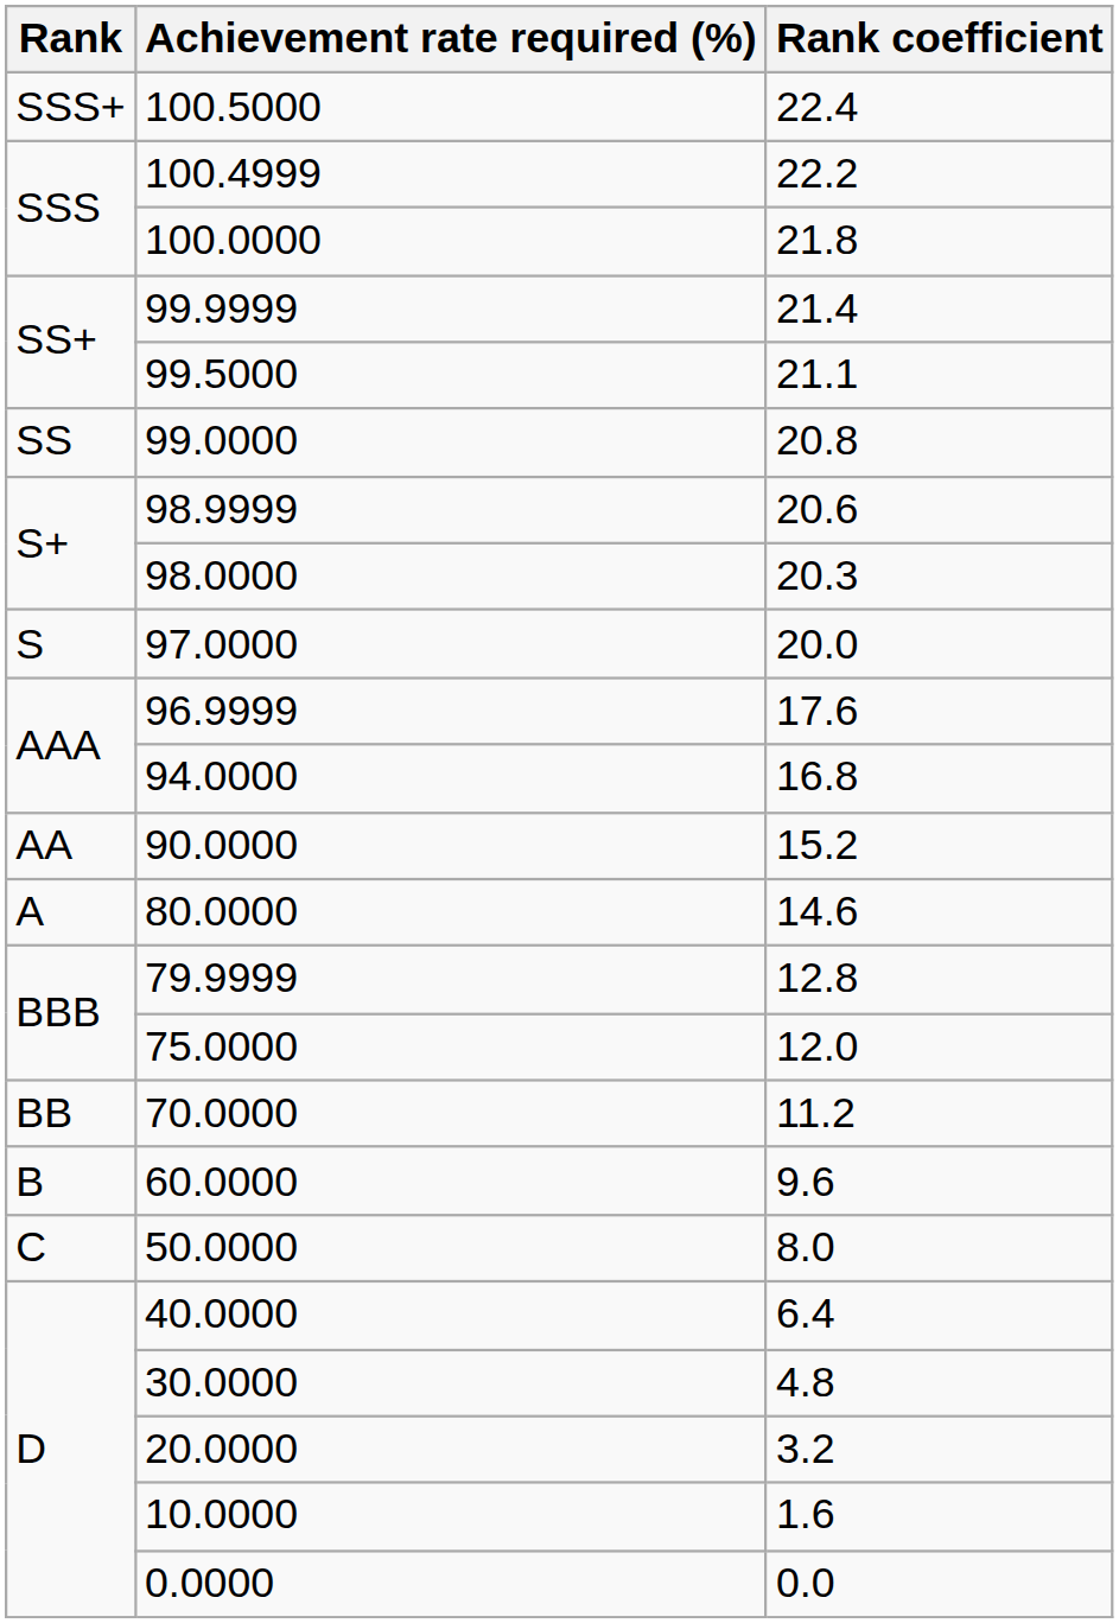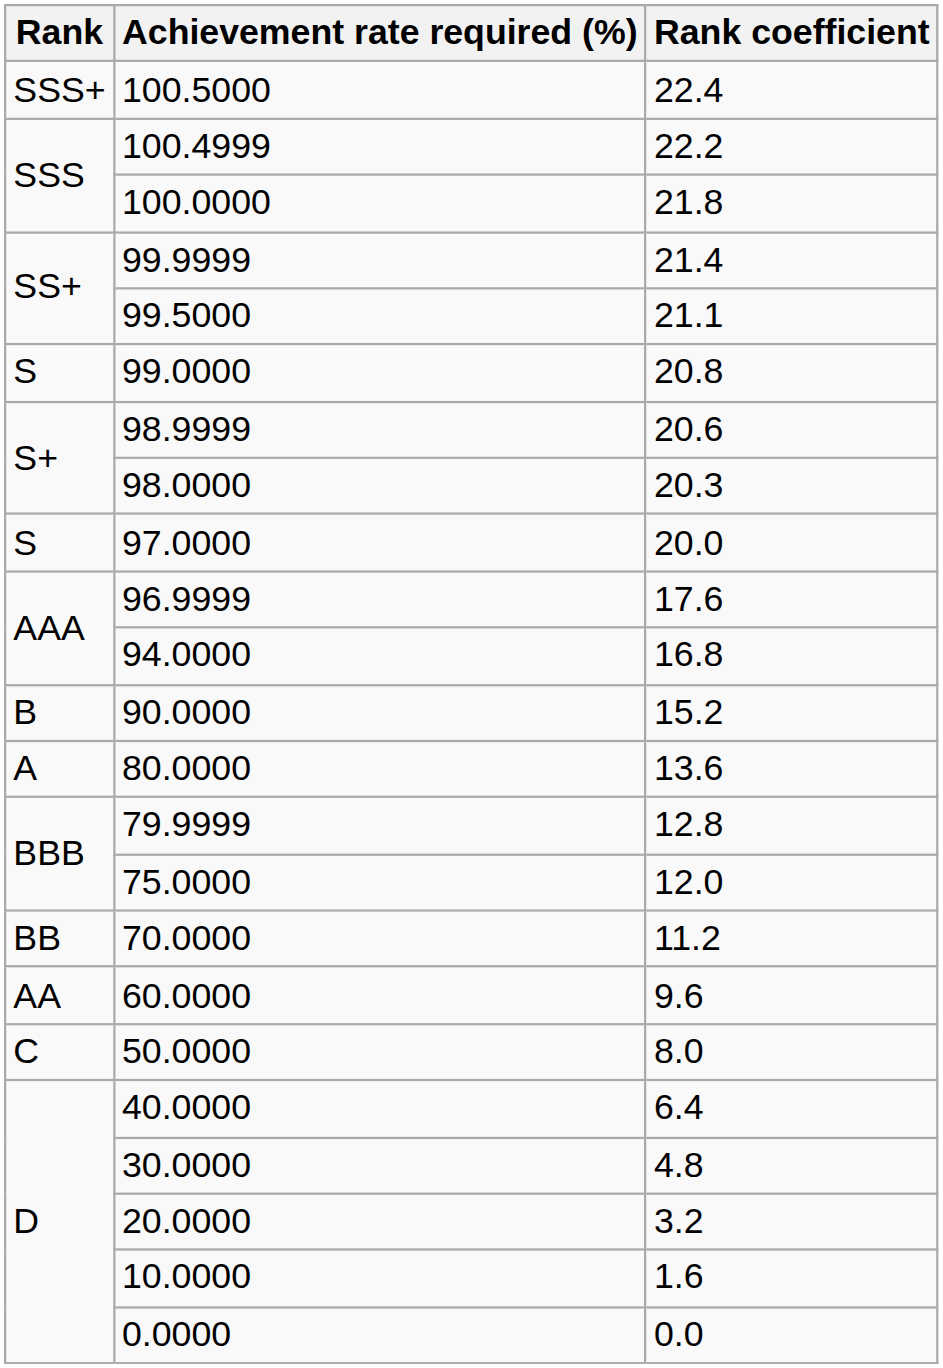99.0000 | Rank: SS -> S
90.0000 | Rank: AA -> B
80.0000 | Rank coefficient: 14.6 -> 13.6
60.0000 | Rank: B -> AA
